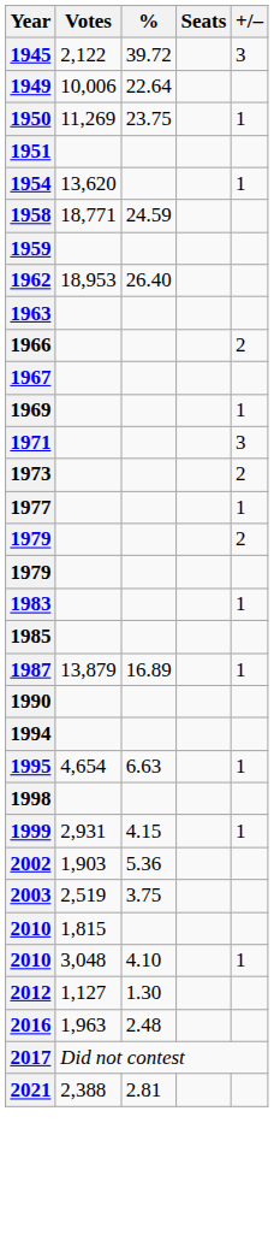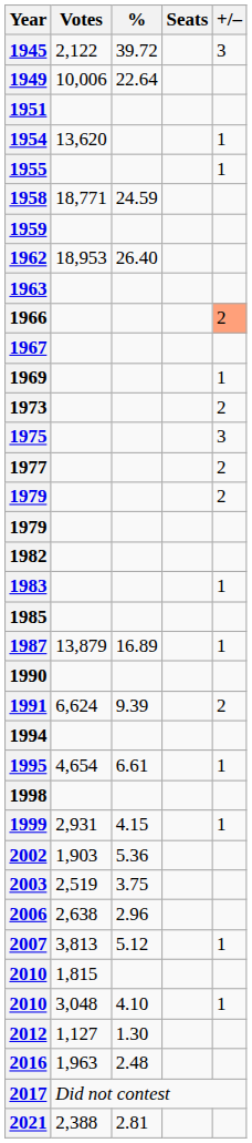- row: 1950 | 11,269 | 23.75 | 1
+ row: 1955 | 1
1966 | +/–: no background -> lightsalmon background
- row: 1971 | 3
+ row: 1975 | 3
1977 | +/–: 1 -> 2
+ row: 1982
+ row: 1991 | 6,624 | 9.39 | 2
1995 | %: 6.63 -> 6.61
+ row: 2006 | 2,638 | 2.96
+ row: 2007 | 3,813 | 5.12 | 1
